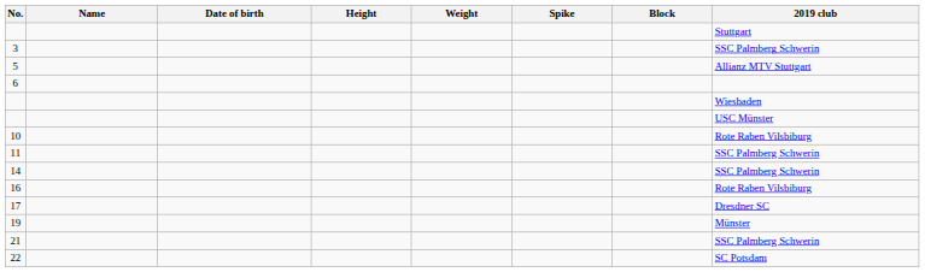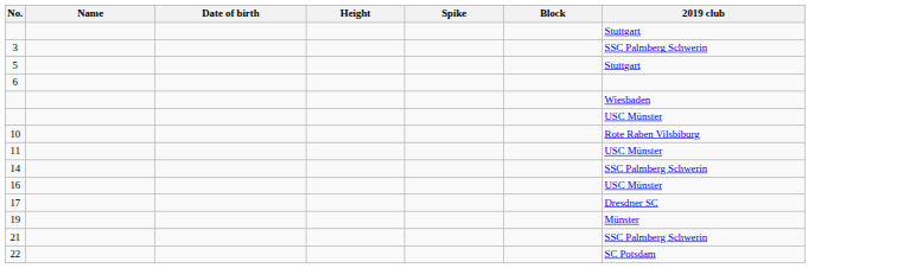- column: Weight
5 | 2019 club: Allianz MTV Stuttgart -> Stuttgart
11 | 2019 club: SSC Palmberg Schwerin -> USC Münster
16 | 2019 club: Rote Raben Vilsbiburg -> USC Münster
